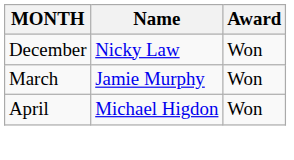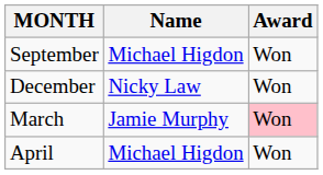+ row: September | Michael Higdon | Won
March | Award: no background -> pink background
